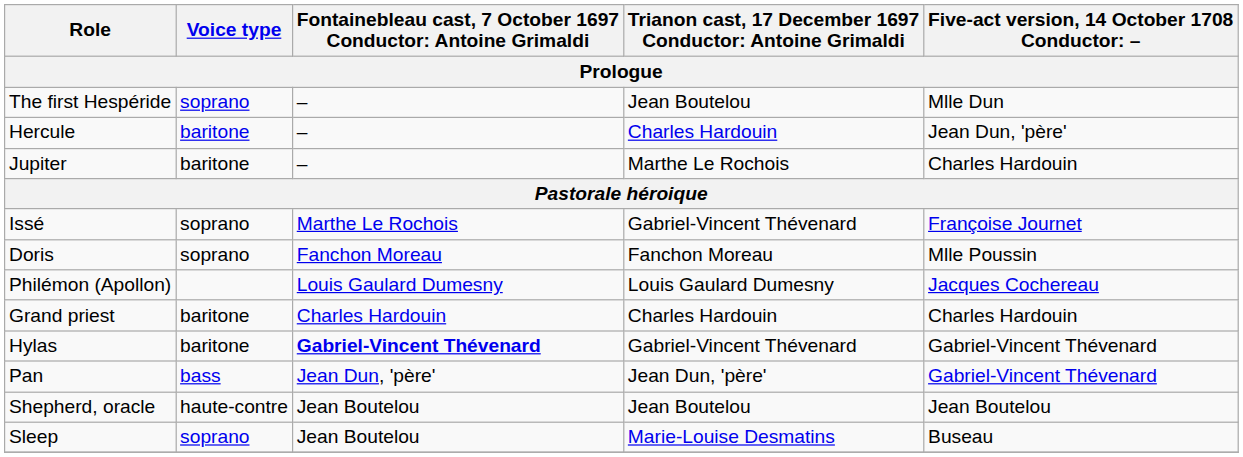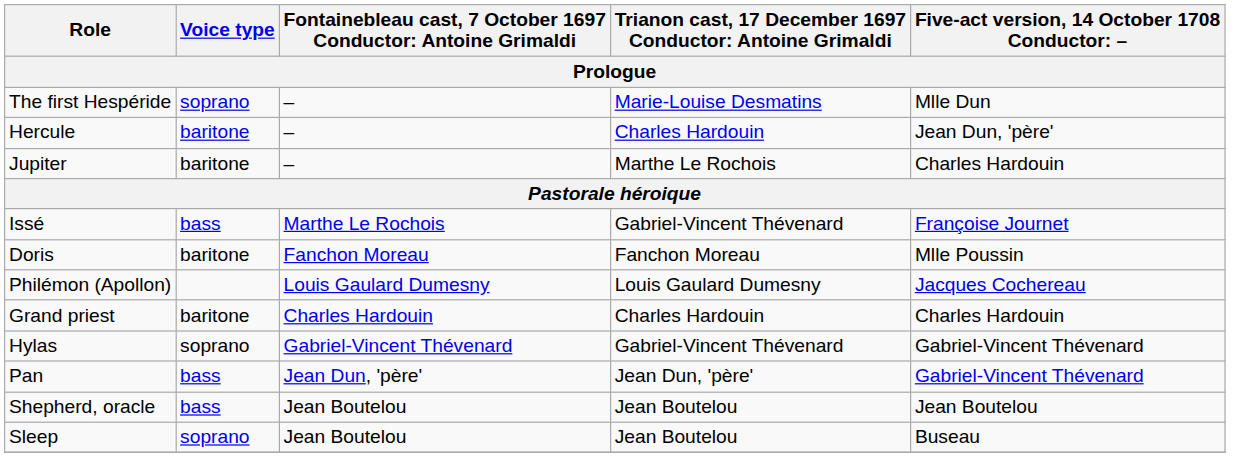The first Hespéride | column 4: Jean Boutelou -> Marie-Louise Desmatins
Issé | Voice type: soprano -> bass
Doris | Voice type: soprano -> baritone
Hylas | Voice type: baritone -> soprano
Hylas | column 3: bold -> normal
Shepherd, oracle | Voice type: haute-contre -> bass
Sleep | column 4: Marie-Louise Desmatins -> Jean Boutelou
